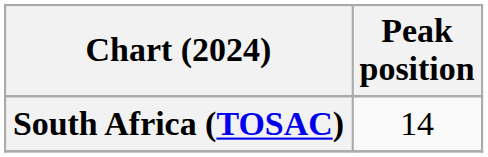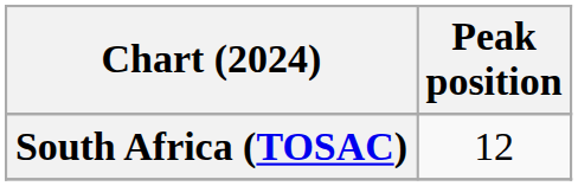South Africa (TOSAC) | Peak position: 14 -> 12
